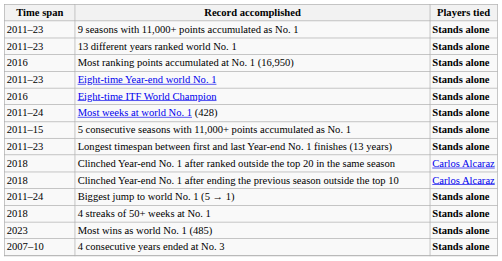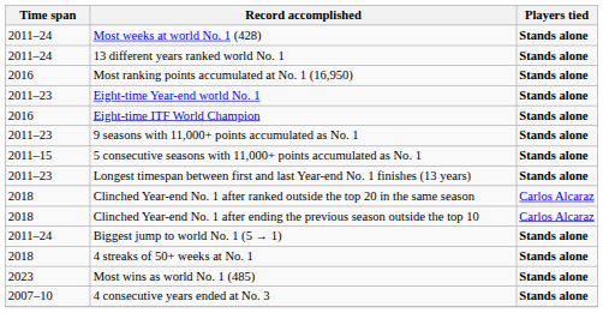rows swapped: Most weeks at world No. 1 (428) <-> 9 seasons with 11,000+ points accumulated as No. 1
13 different years ranked world No. 1 | Time span: 2011–23 -> 2011–24
